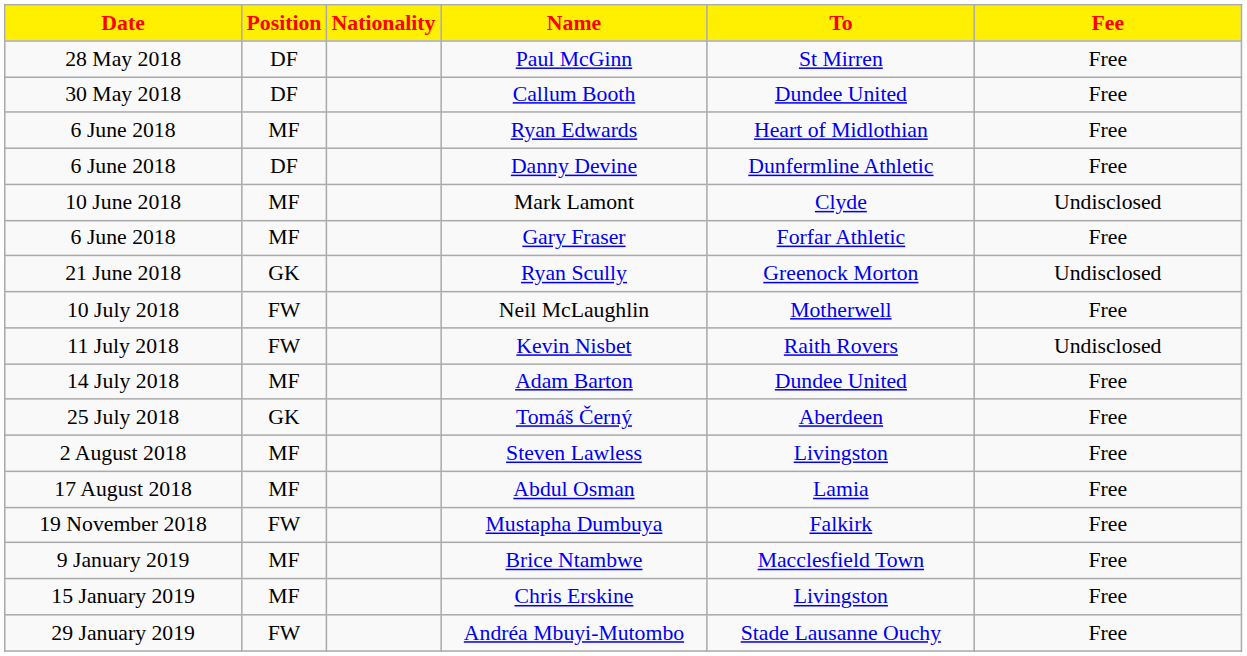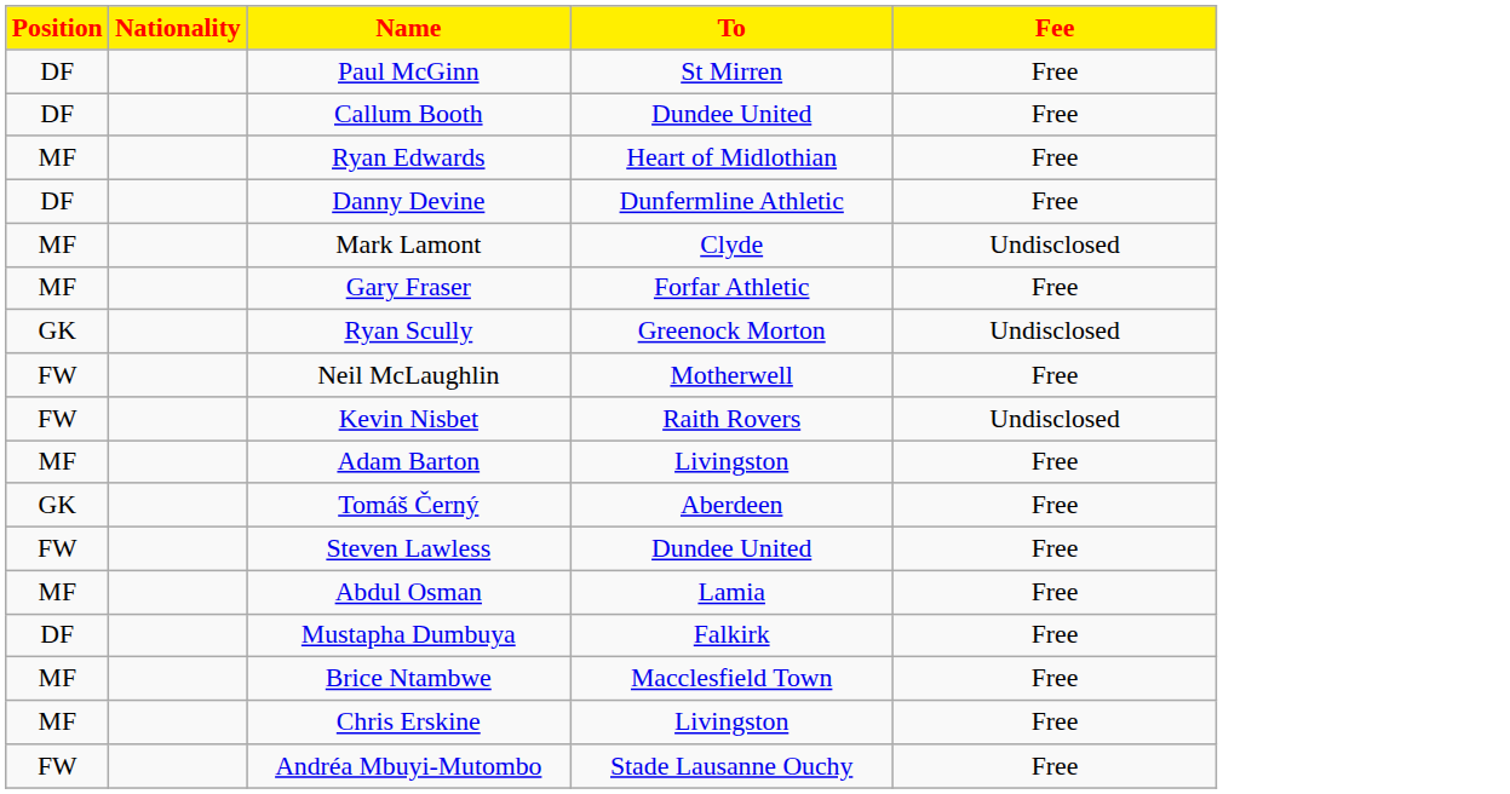- column: Date | 28 May 2018 | 30 May 2018 | 6 June 2018 | 6 June 2018 | 10 June 2018 | 6 June 2018 | 21 June 2018 | 10 July 2018 | 11 July 2018 | 14 July 2018 | 25 July 2018 | 2 August 2018 | 17 August 2018 | 19 November 2018 | 9 January 2019 | 15 January 2019 | 29 January 2019
Adam Barton | To: Dundee United -> Livingston
Steven Lawless | Position: MF -> FW
Steven Lawless | To: Livingston -> Dundee United
Mustapha Dumbuya | Position: FW -> DF
